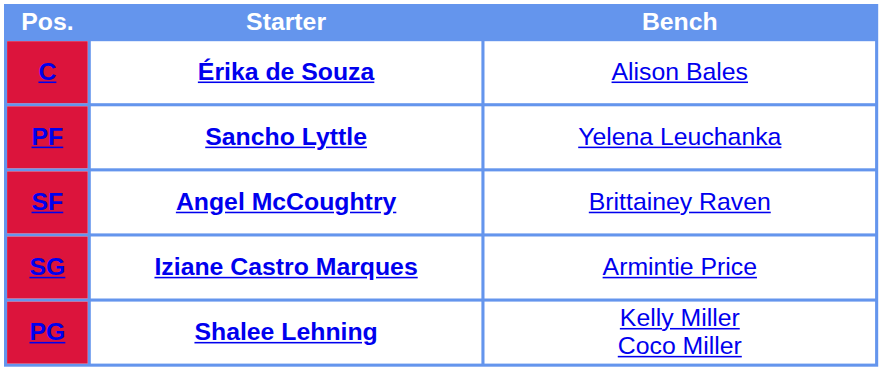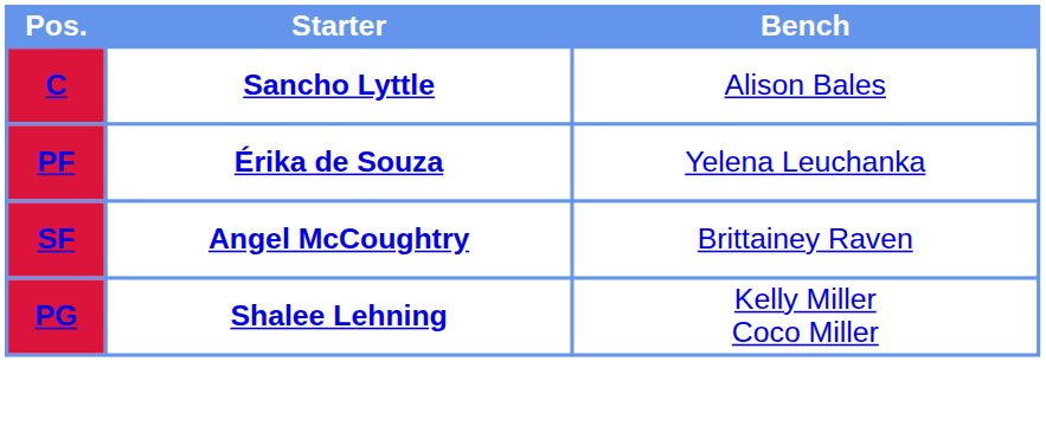C | Starter: Érika de Souza -> Sancho Lyttle
PF | Starter: Sancho Lyttle -> Érika de Souza
- row: SG | Iziane Castro Marques | Armintie Price
